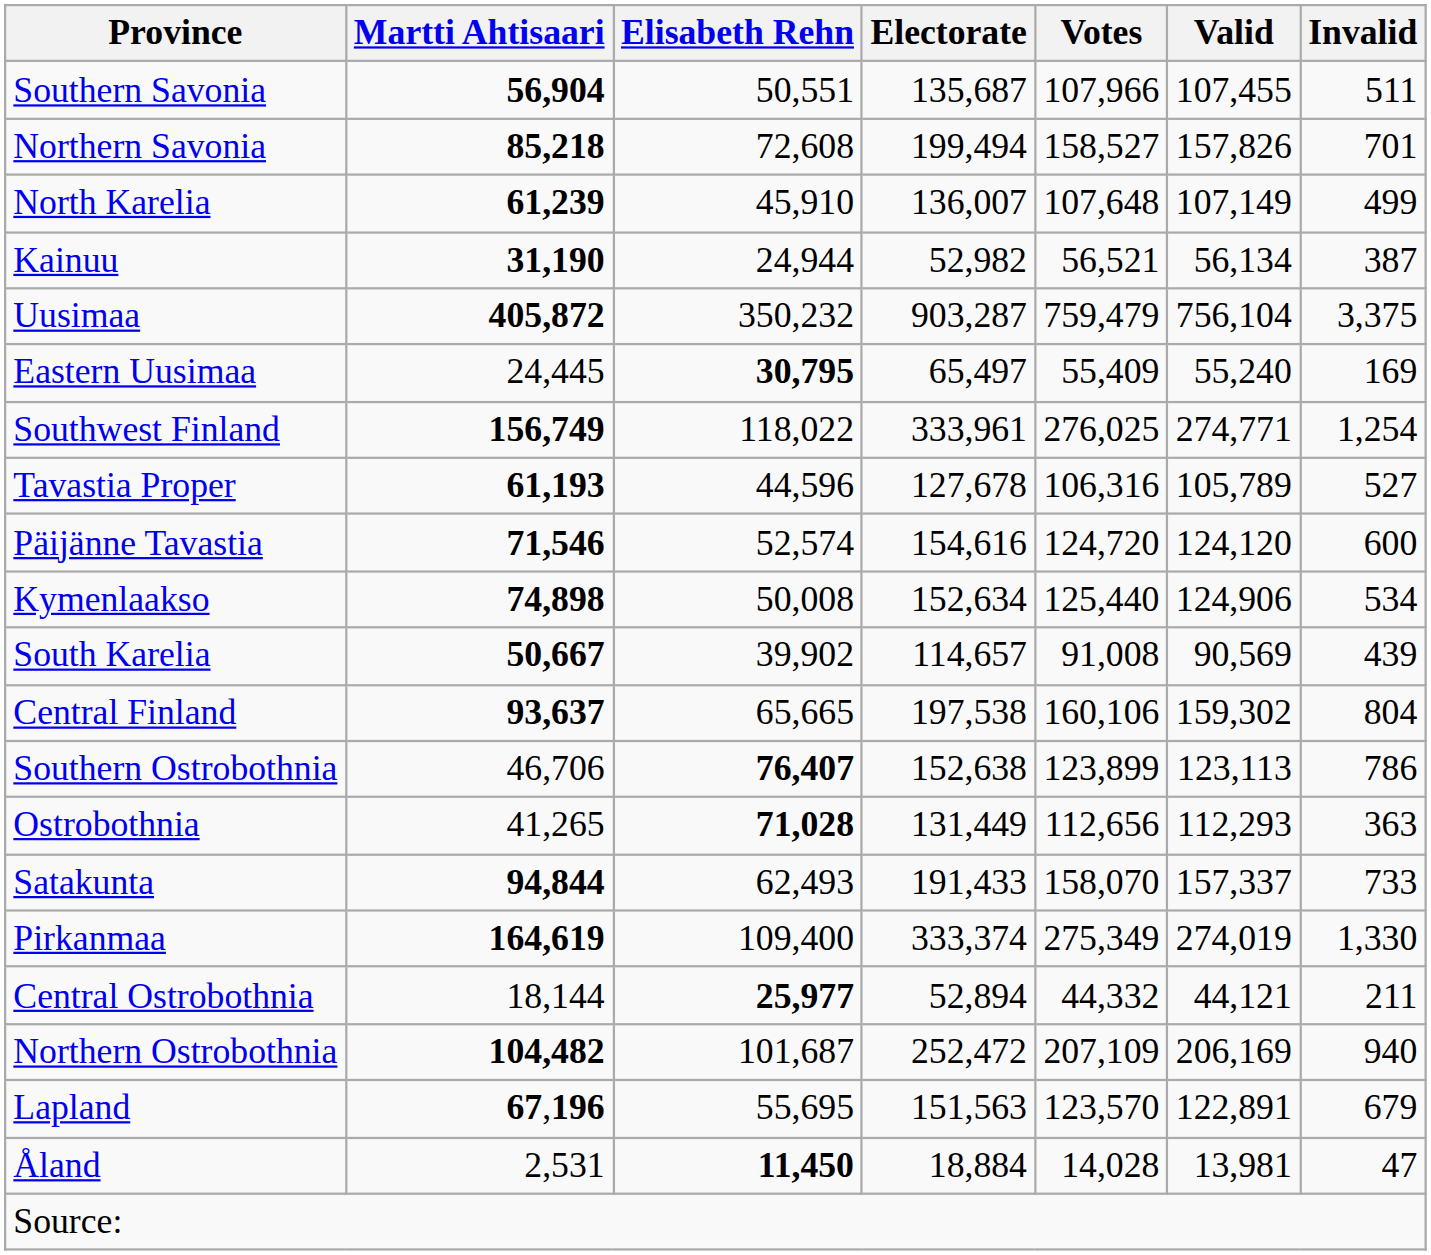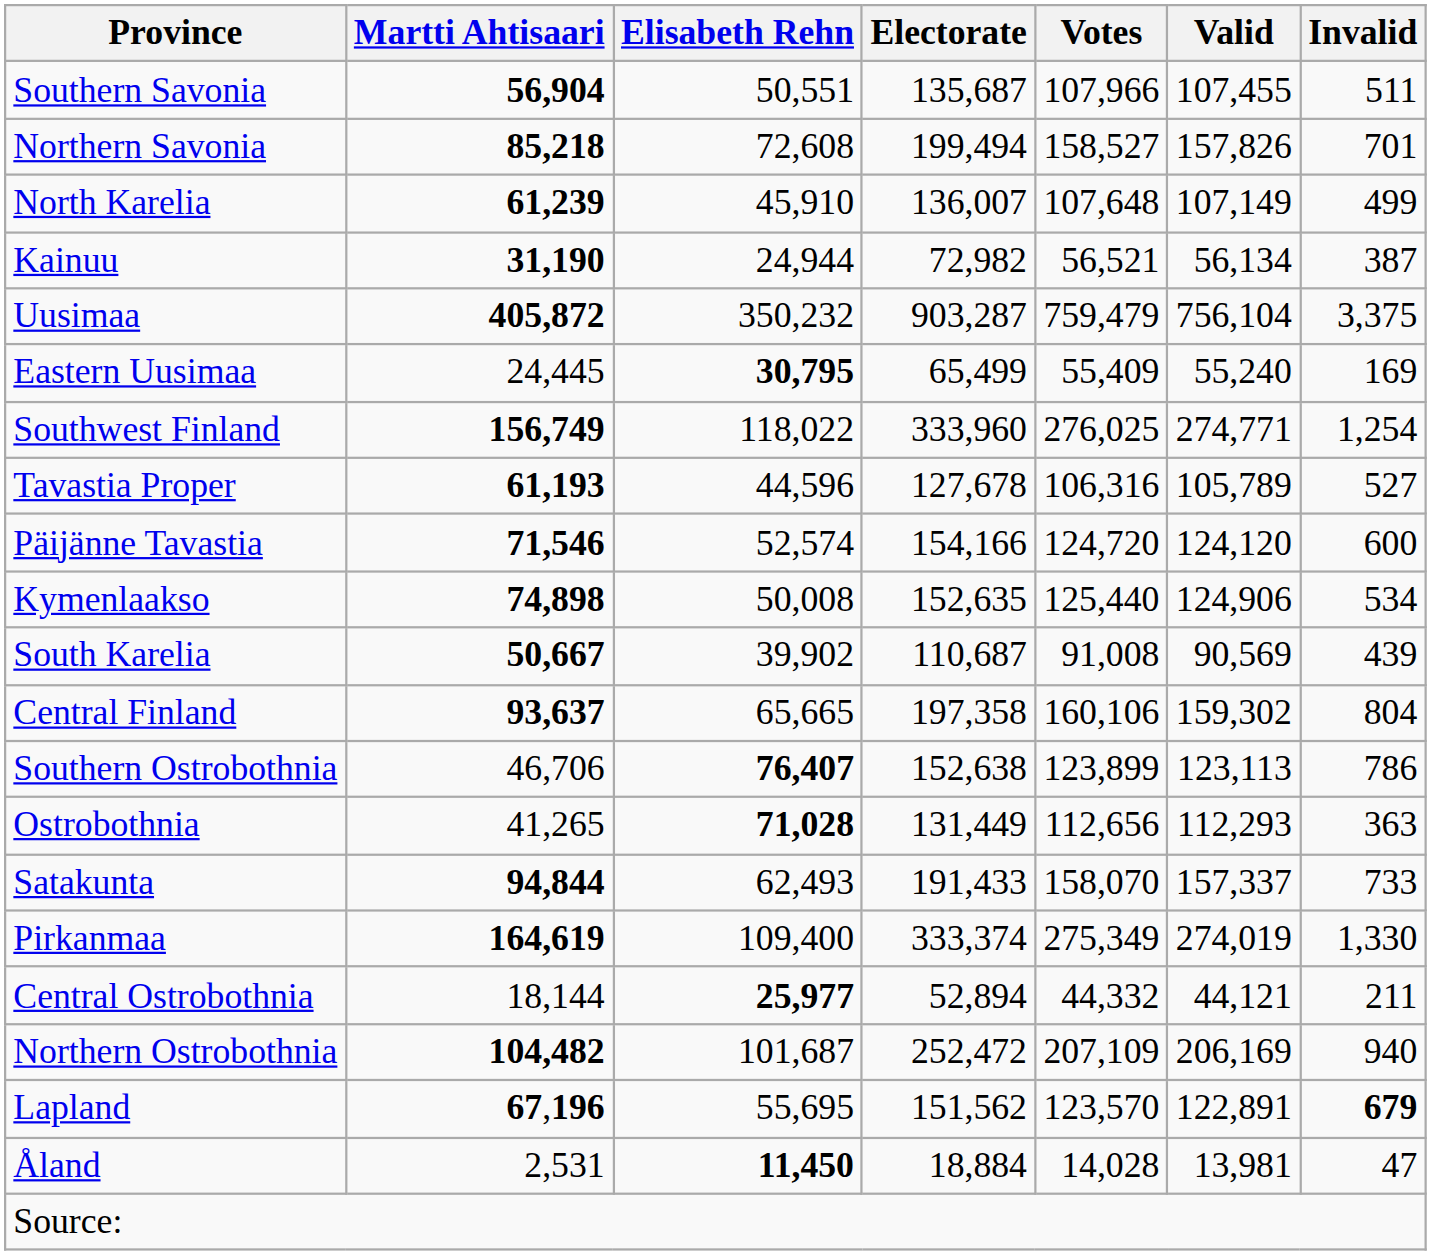Kainuu | Electorate: 52,982 -> 72,982
Eastern Uusimaa | Electorate: 65,497 -> 65,499
Southwest Finland | Electorate: 333,961 -> 333,960
Päijänne Tavastia | Electorate: 154,616 -> 154,166
Kymenlaakso | Electorate: 152,634 -> 152,635
South Karelia | Electorate: 114,657 -> 110,687
Central Finland | Electorate: 197,538 -> 197,358
Lapland | Electorate: 151,563 -> 151,562
Lapland | Invalid: normal -> bold
